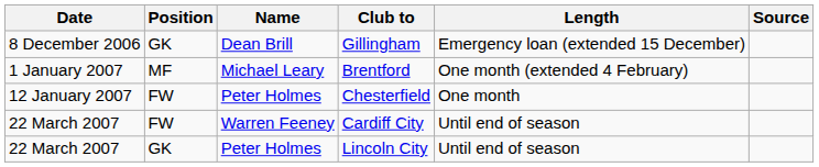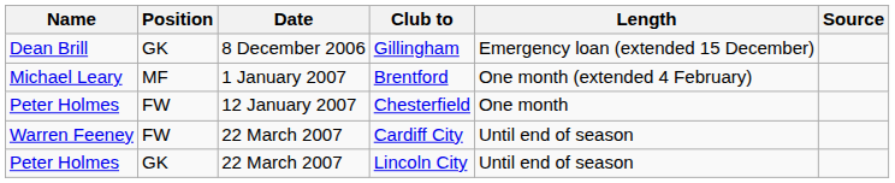columns swapped: Date <-> Name
